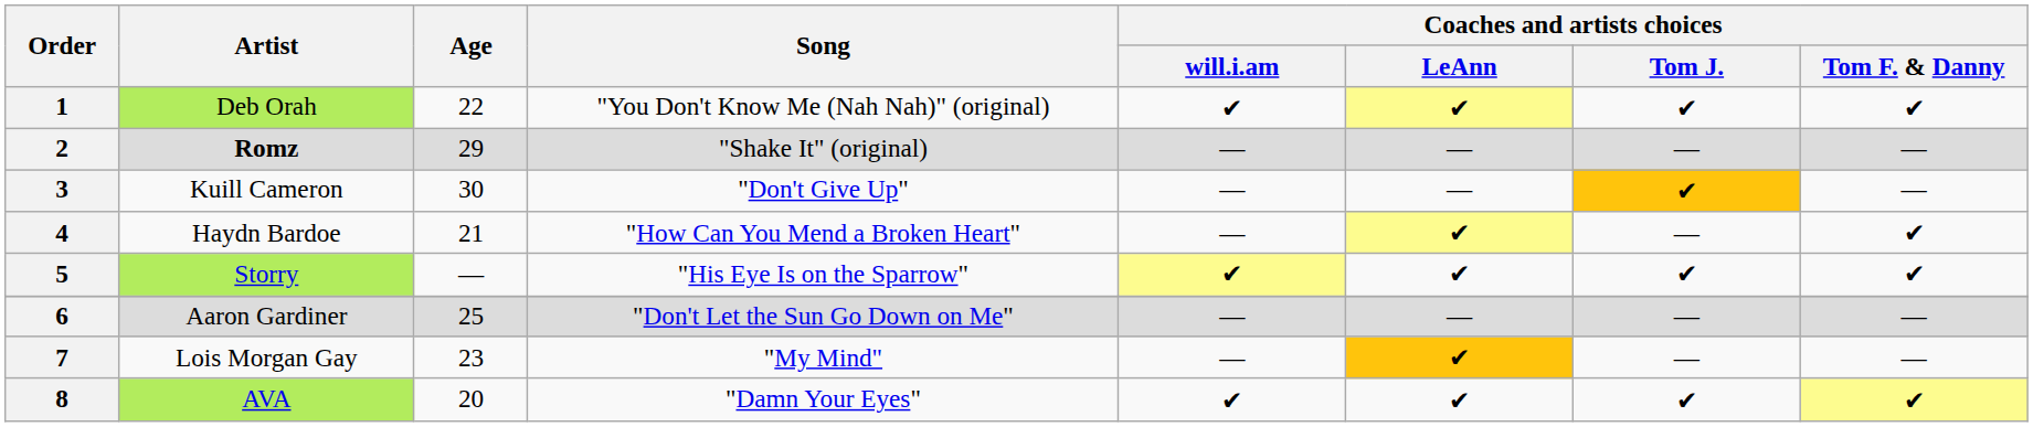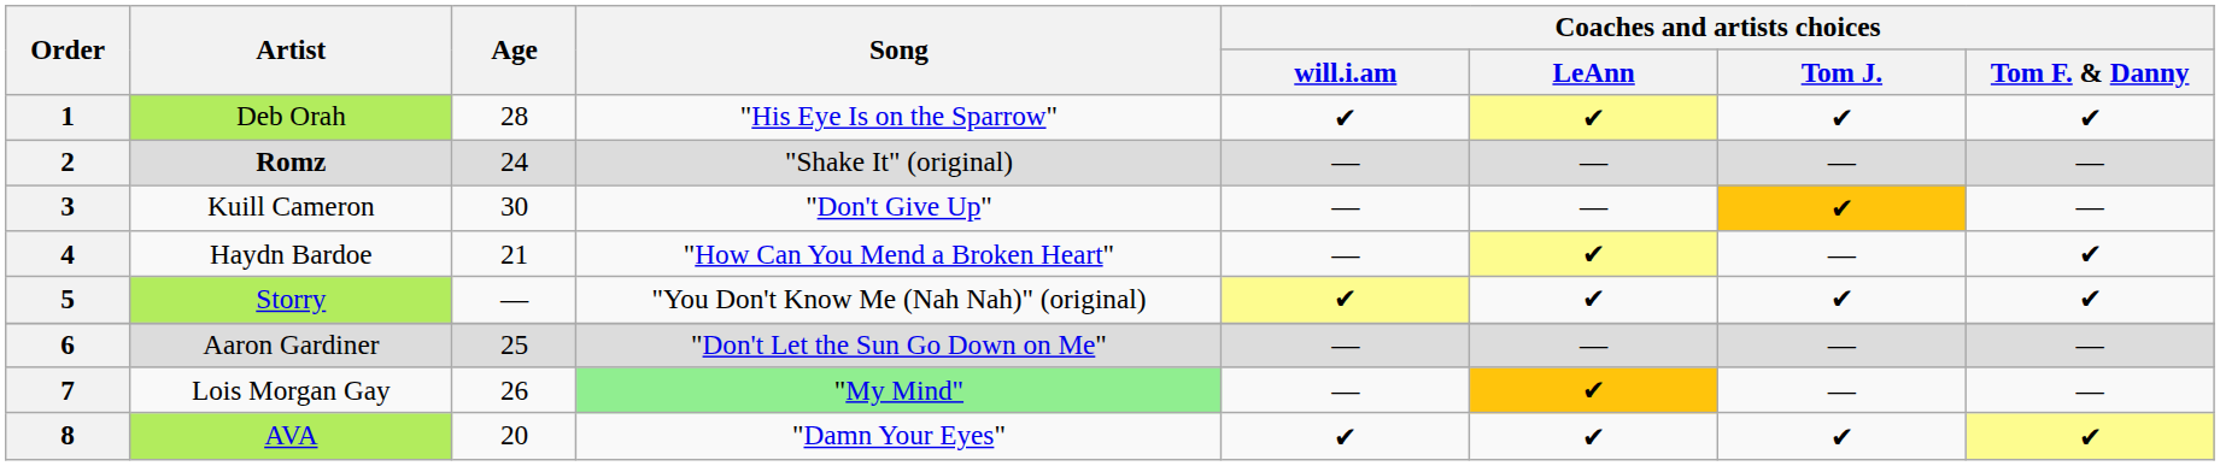1 | Age: 22 -> 28
1 | Song: "You Don't Know Me (Nah Nah)" (original) -> "His Eye Is on the Sparrow"
2 | Age: 29 -> 24
5 | Song: "His Eye Is on the Sparrow" -> "You Don't Know Me (Nah Nah)" (original)
7 | Age: 23 -> 26
7 | Song: no background -> lightgreen background
